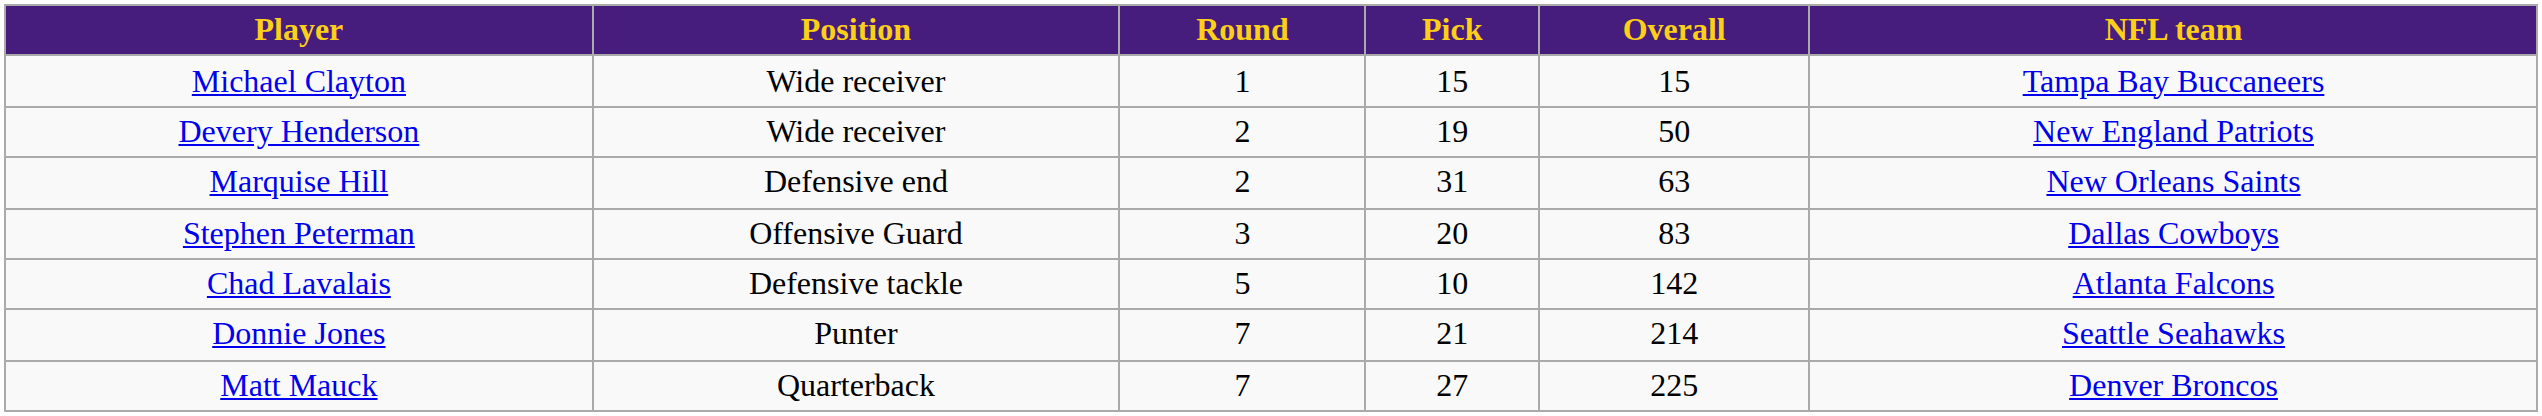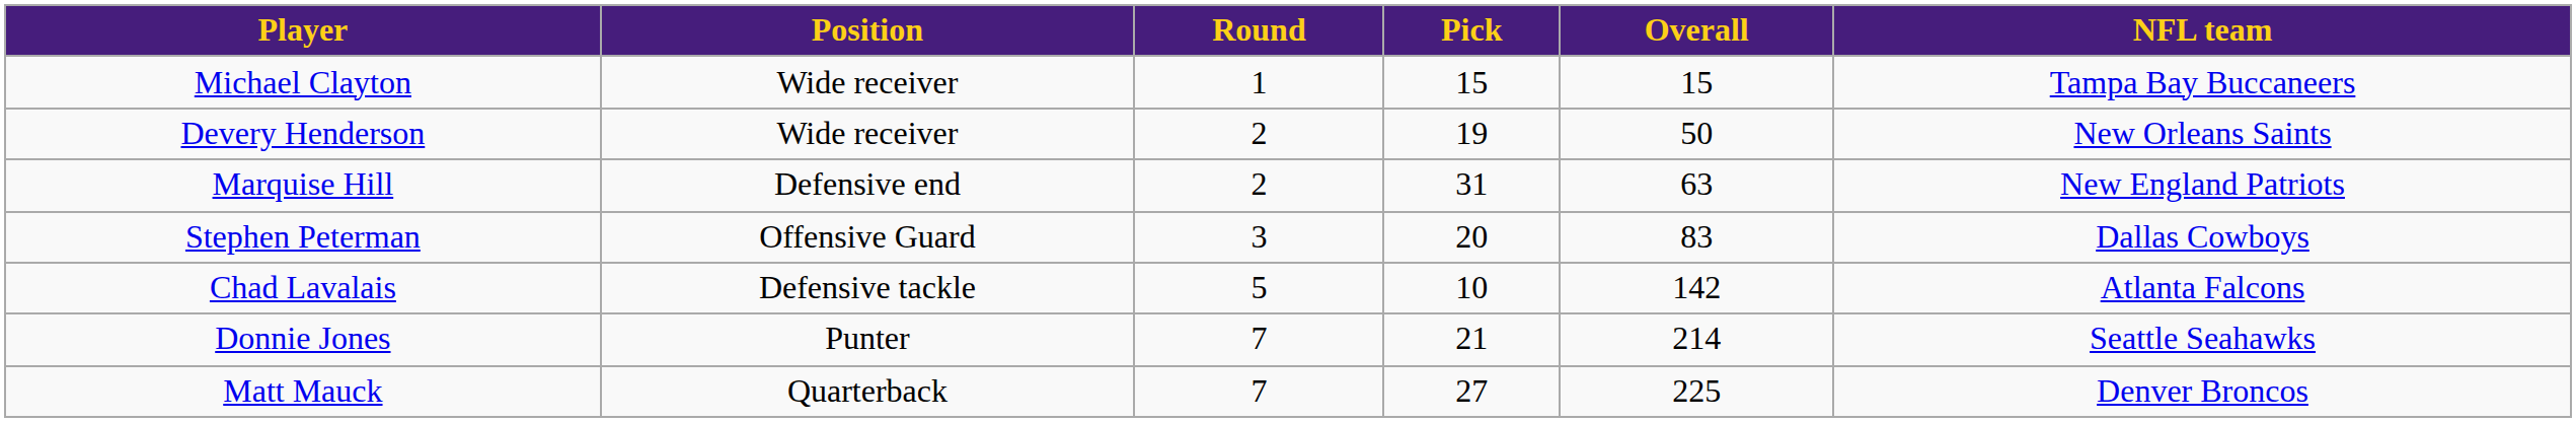Devery Henderson | NFL team: New England Patriots -> New Orleans Saints
Marquise Hill | NFL team: New Orleans Saints -> New England Patriots
